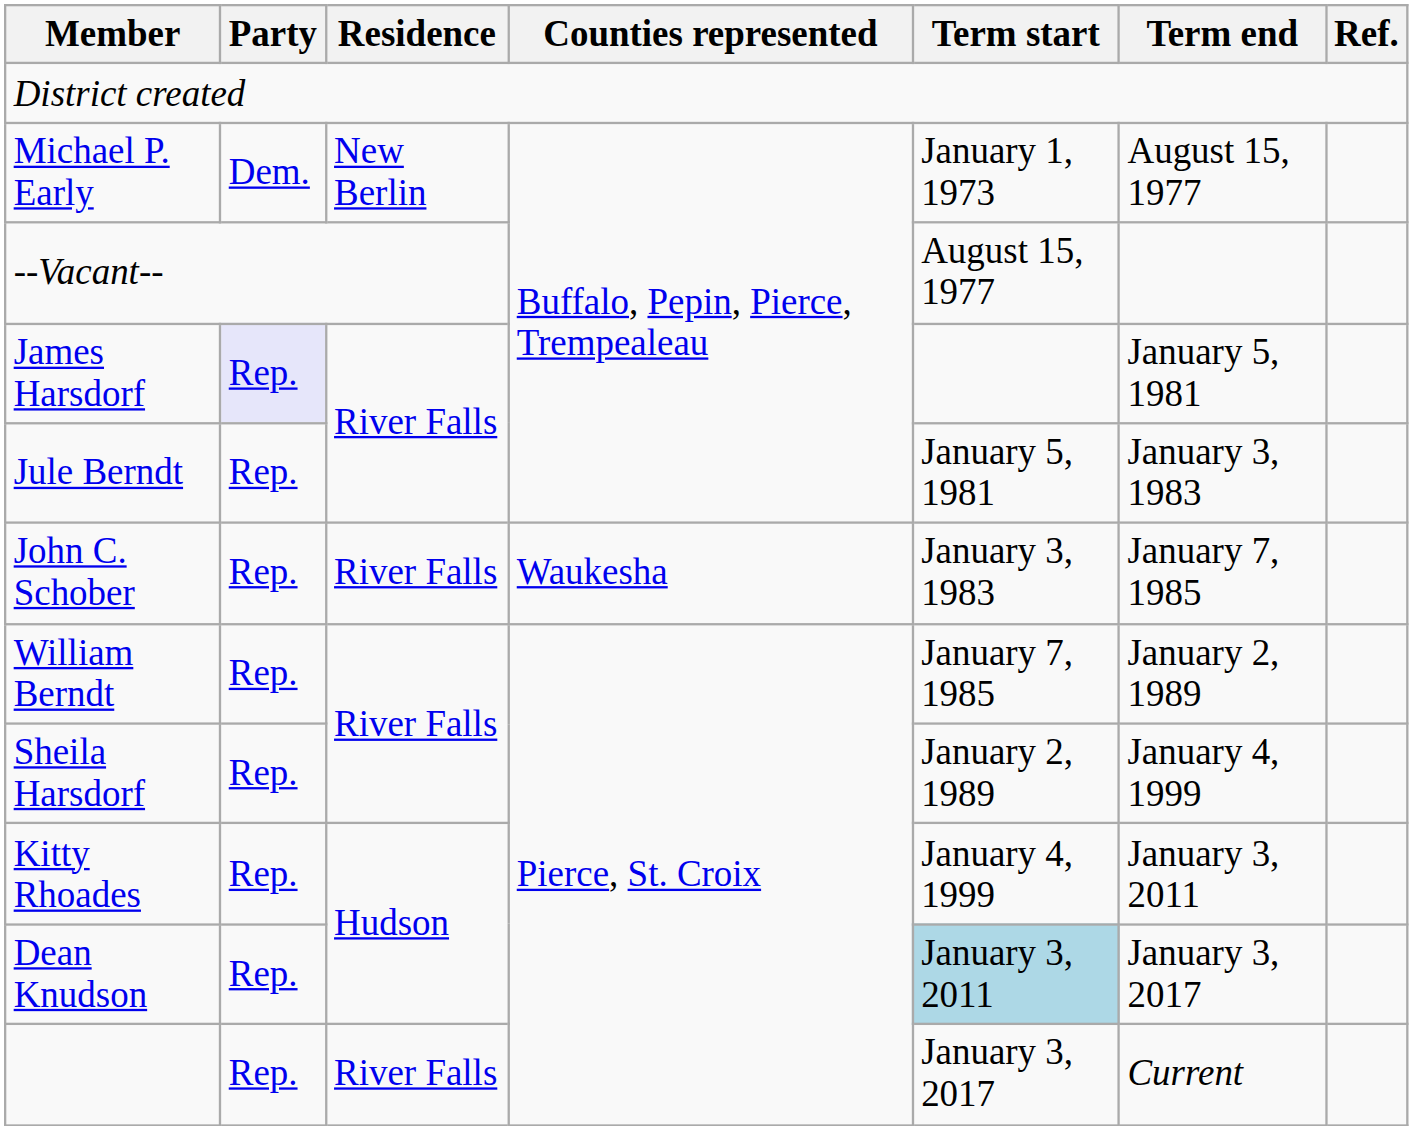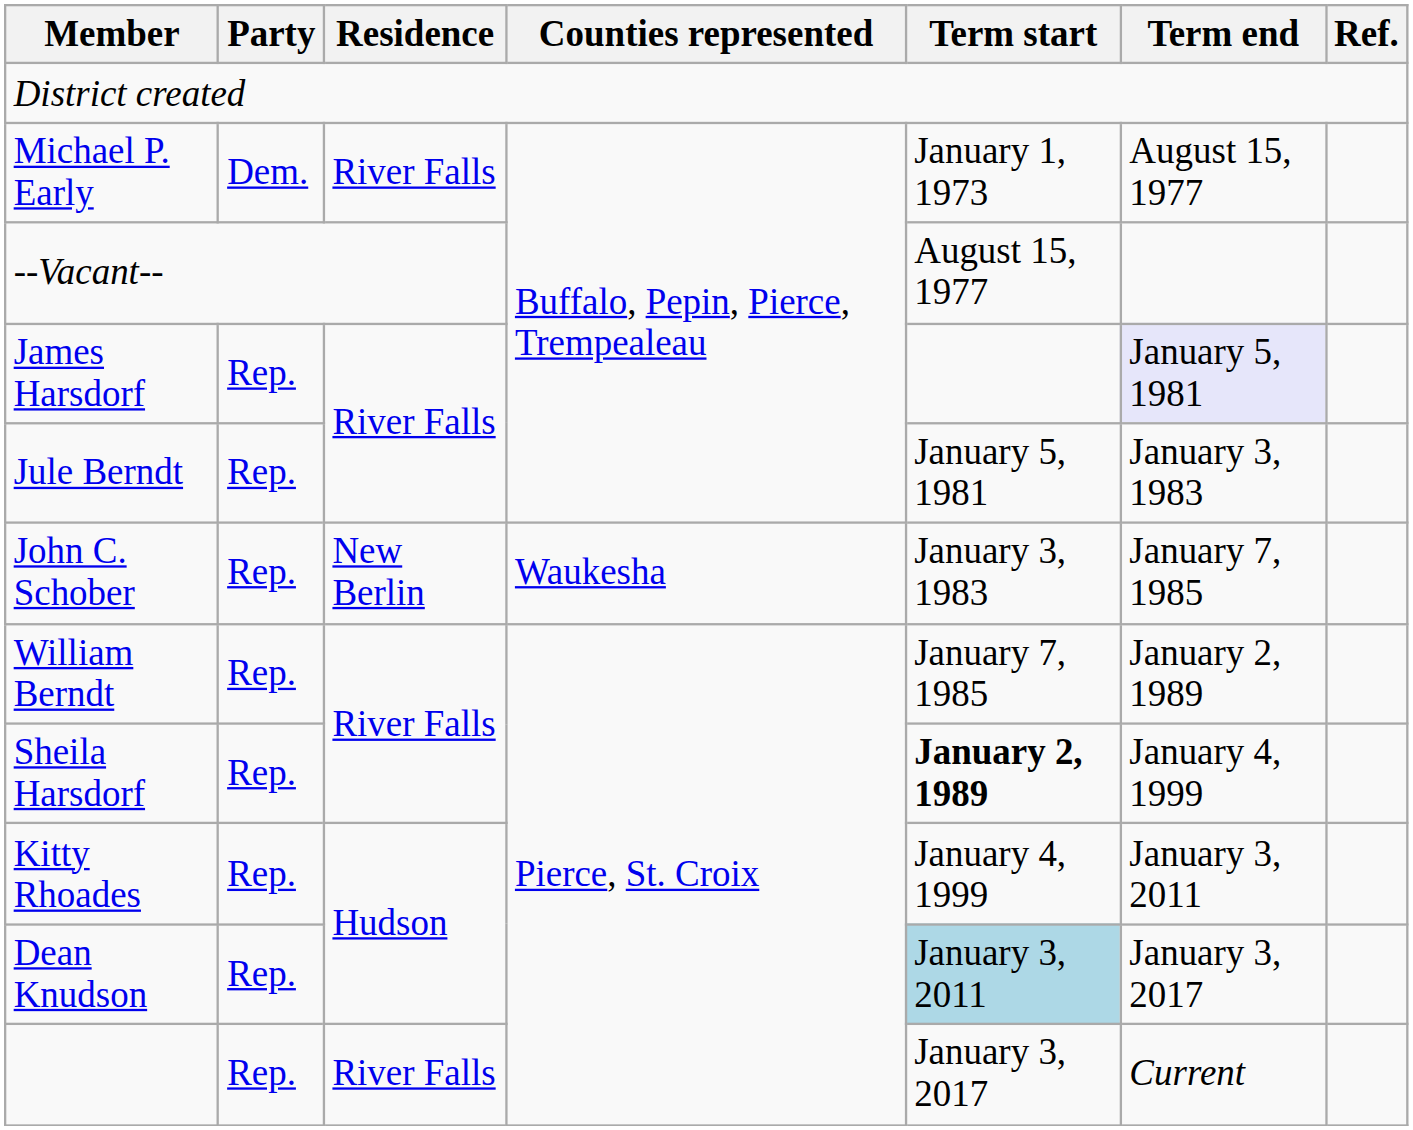Michael P. Early | Residence: New Berlin -> River Falls
James Harsdorf | Party: lavender background -> no background
James Harsdorf | Term end: no background -> lavender background
John C. Schober | Residence: River Falls -> New Berlin
Sheila Harsdorf | Term start: normal -> bold
